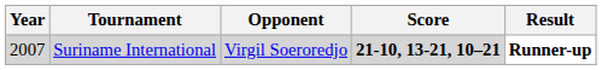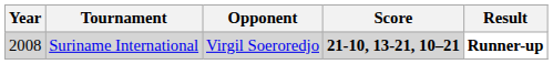Suriname International | Year: 2007 -> 2008
